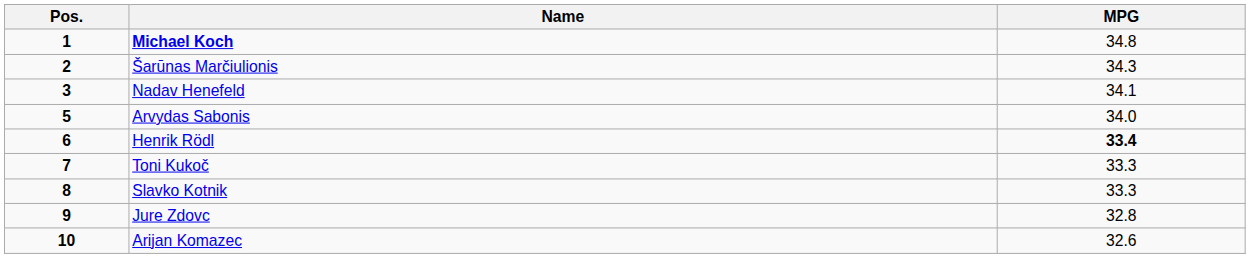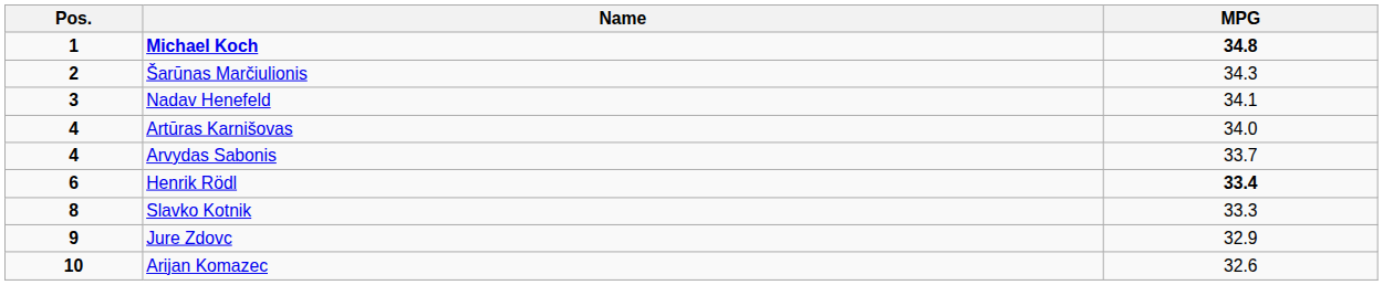Michael Koch | MPG: normal -> bold
+ row: 4 | Artūras Karnišovas | 34.0
Arvydas Sabonis | Pos.: 5 -> 4
Arvydas Sabonis | MPG: 34.0 -> 33.7
- row: 7 | Toni Kukoč | 33.3
Jure Zdovc | MPG: 32.8 -> 32.9
